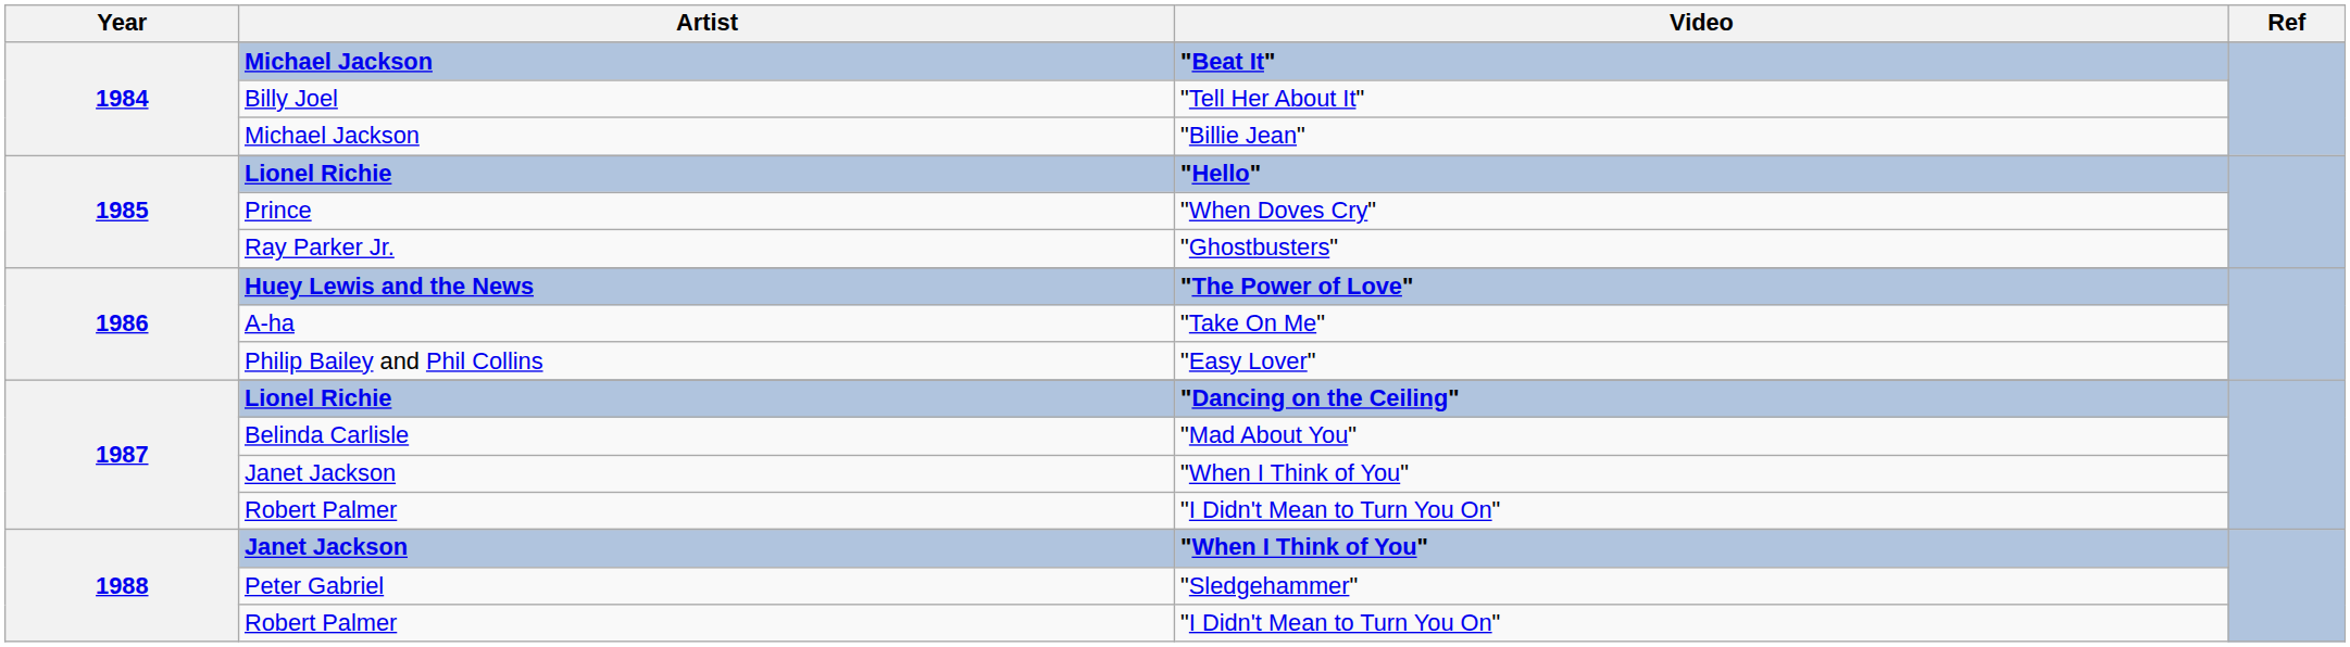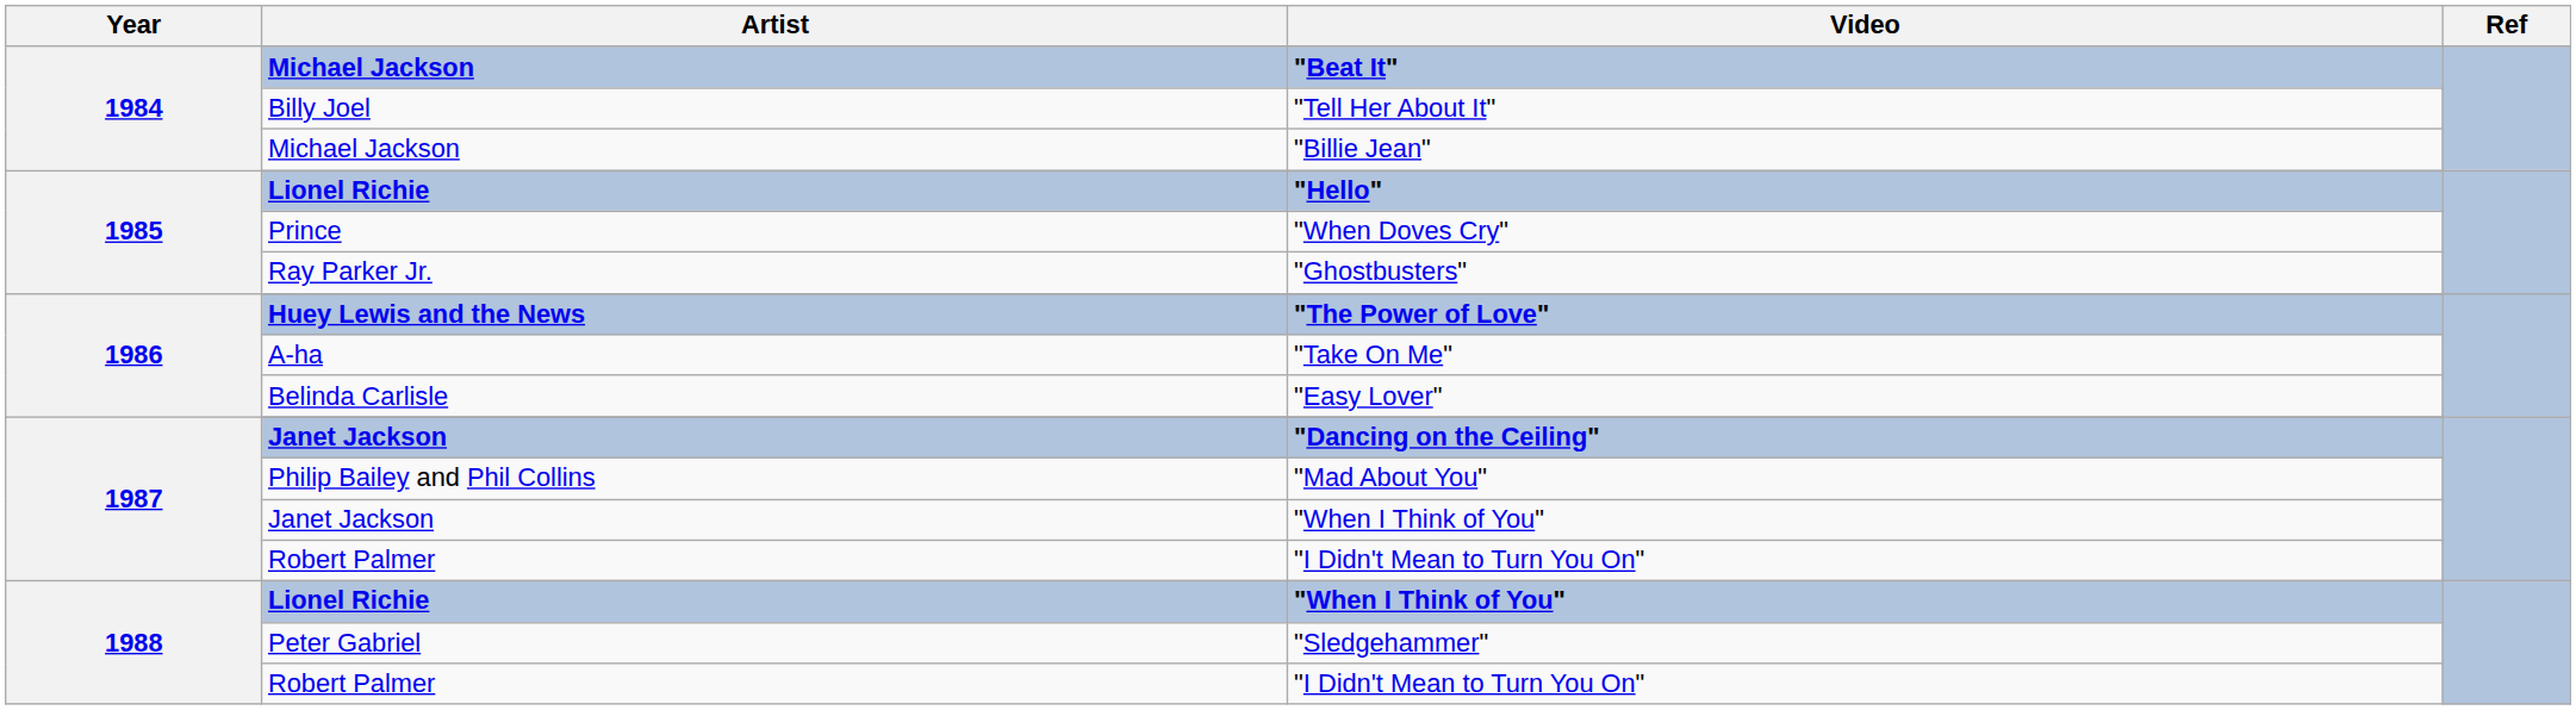"Easy Lover" | Artist: Philip Bailey and Phil Collins -> Belinda Carlisle
"Dancing on the Ceiling" | Artist: Lionel Richie -> Janet Jackson
"Mad About You" | Artist: Belinda Carlisle -> Philip Bailey and Phil Collins
1988 / "When I Think of You" | Artist: Janet Jackson -> Lionel Richie
